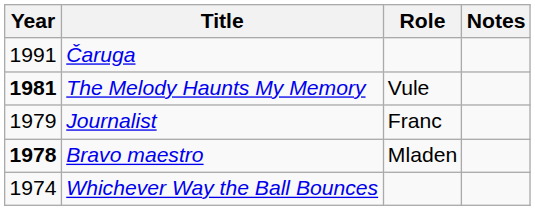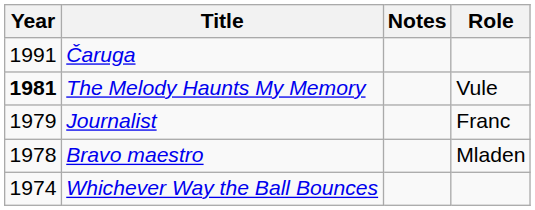columns swapped: Role <-> Notes
Bravo maestro | Year: bold -> normal
